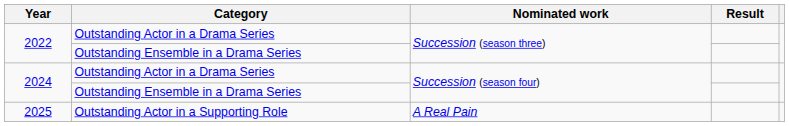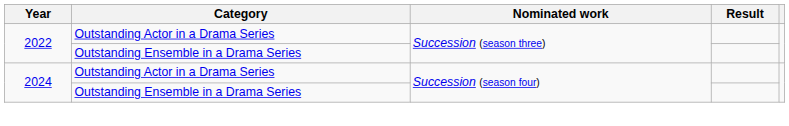- row: 2025 | Outstanding Actor in a Supporting Role | A Real Pain
